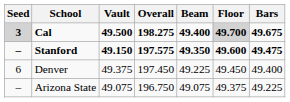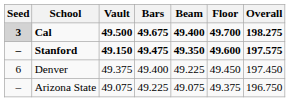columns swapped: Bars <-> Overall
Cal | Floor: lightgrey background -> no background
